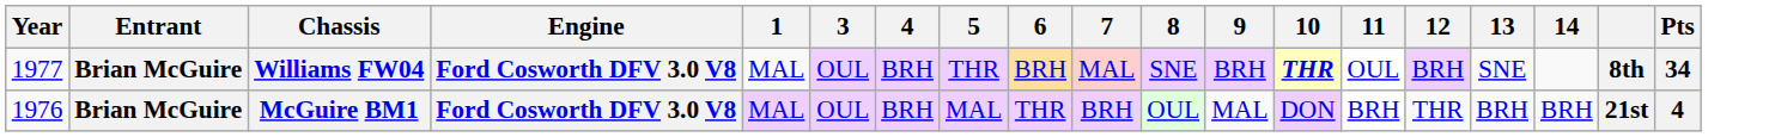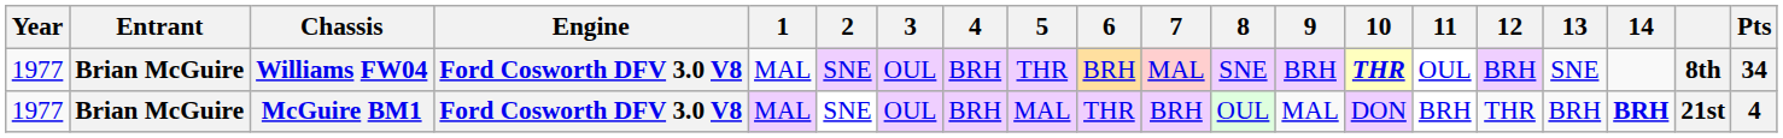+ column: 2 | SNE | SNE
McGuire BM1 | Year: 1976 -> 1977
McGuire BM1 | 14: normal -> bold
